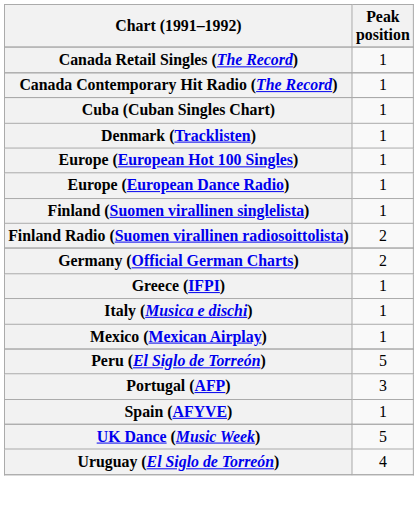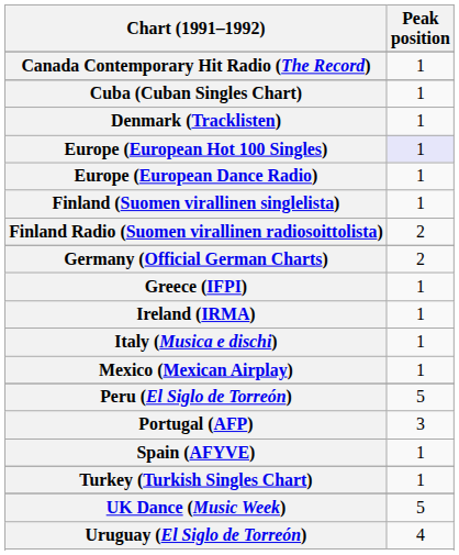- row: Canada Retail Singles (The Record) | 1
Europe (European Hot 100 Singles) | Peak position: no background -> lavender background
+ row: Ireland (IRMA) | 1
+ row: Turkey (Turkish Singles Chart) | 1
